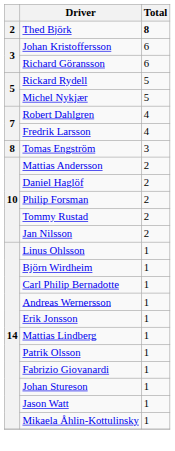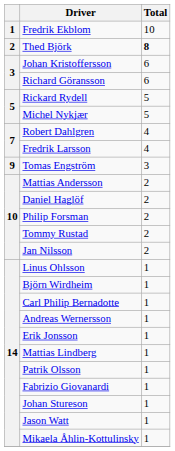+ row: 1 | Fredrik Ekblom | 10
Tomas Engström | column 1: 8 -> 9
